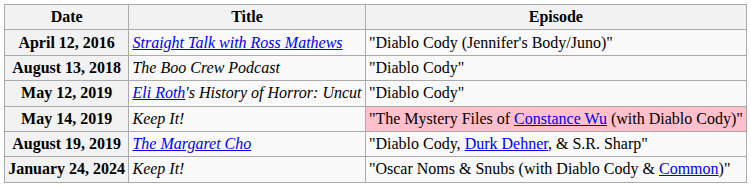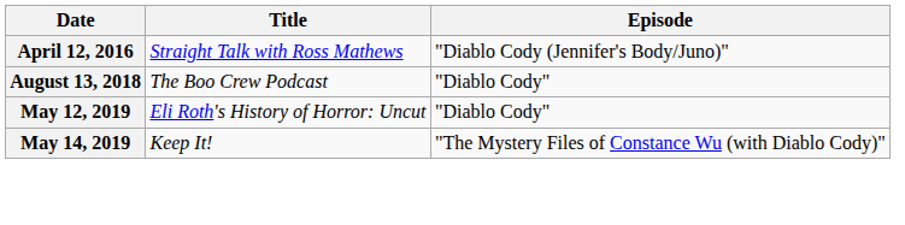May 14, 2019 | Episode: pink background -> no background
- row: August 19, 2019 | The Margaret Cho | "Diablo Cody, Durk Dehner, & S.R. Sharp"
- row: January 24, 2024 | Keep It! | "Oscar Noms & Snubs (with Diablo Cody & Common)"
